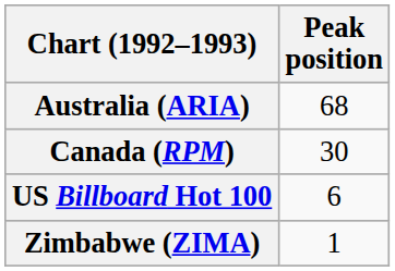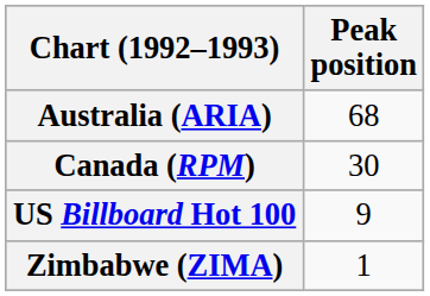US Billboard Hot 100 | Peak position: 6 -> 9
